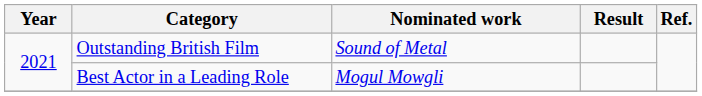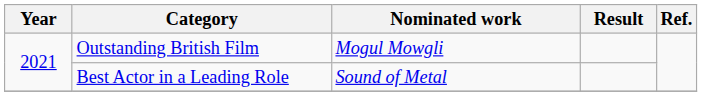Outstanding British Film | Nominated work: Sound of Metal -> Mogul Mowgli
Best Actor in a Leading Role | Nominated work: Mogul Mowgli -> Sound of Metal
